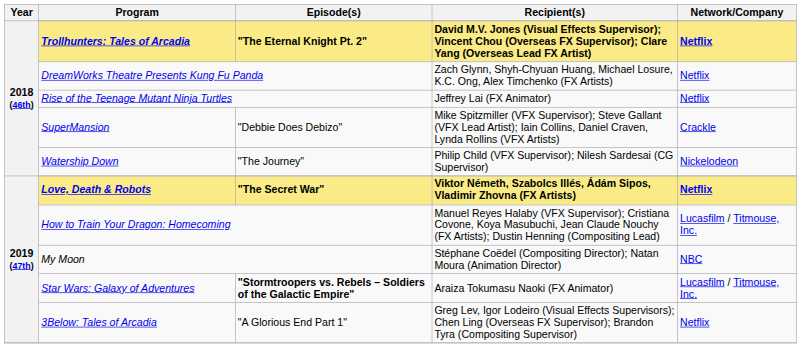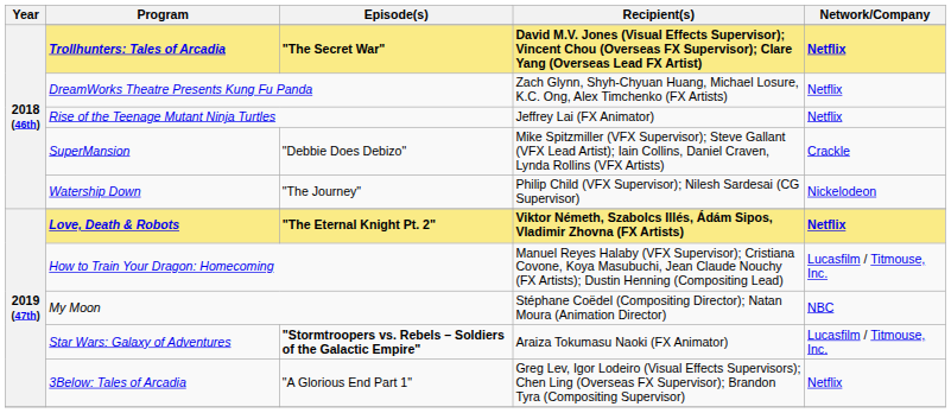Trollhunters: Tales of Arcadia | Episode(s): "The Eternal Knight Pt. 2" -> "The Secret War"
Love, Death & Robots | Episode(s): "The Secret War" -> "The Eternal Knight Pt. 2"
